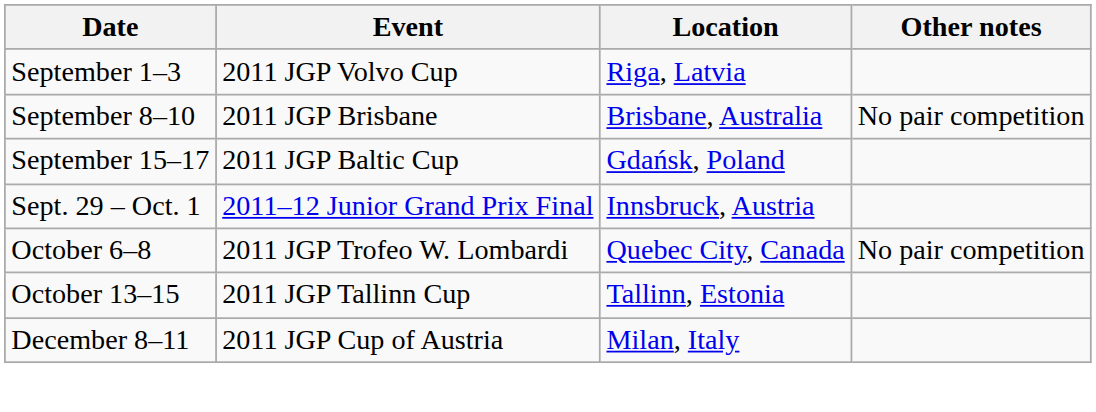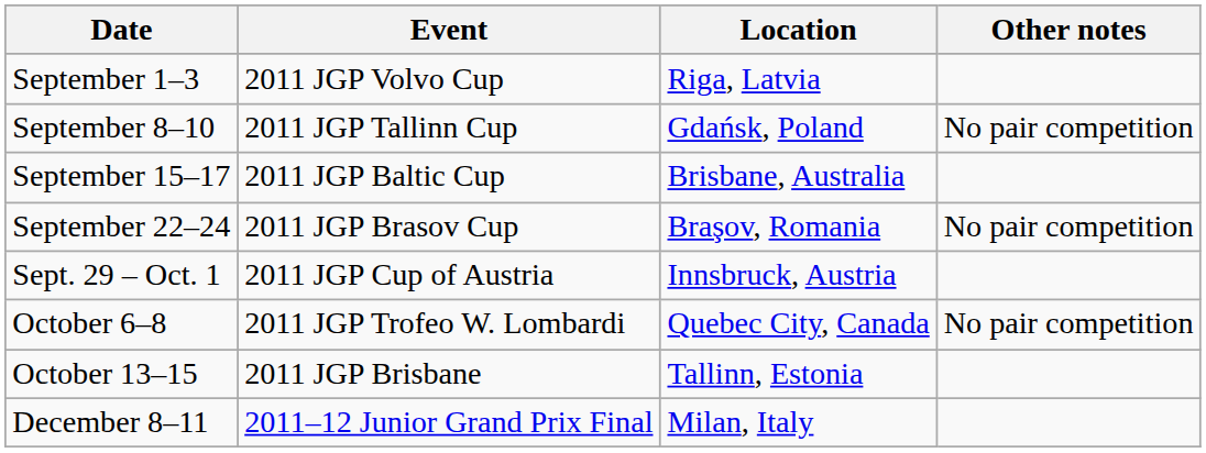September 8–10 | Event: 2011 JGP Brisbane -> 2011 JGP Tallinn Cup
September 8–10 | Location: Brisbane, Australia -> Gdańsk, Poland
September 15–17 | Location: Gdańsk, Poland -> Brisbane, Australia
+ row: September 22–24 | 2011 JGP Brasov Cup | Braşov, Romania | No pair competition
Sept. 29 – Oct. 1 | Event: 2011–12 Junior Grand Prix Final -> 2011 JGP Cup of Austria
October 13–15 | Event: 2011 JGP Tallinn Cup -> 2011 JGP Brisbane
December 8–11 | Event: 2011 JGP Cup of Austria -> 2011–12 Junior Grand Prix Final
